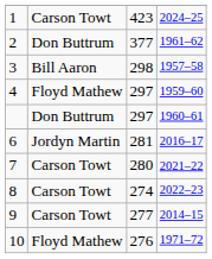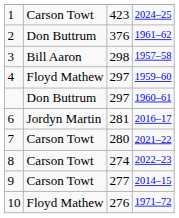2 | column 3: 377 -> 376
